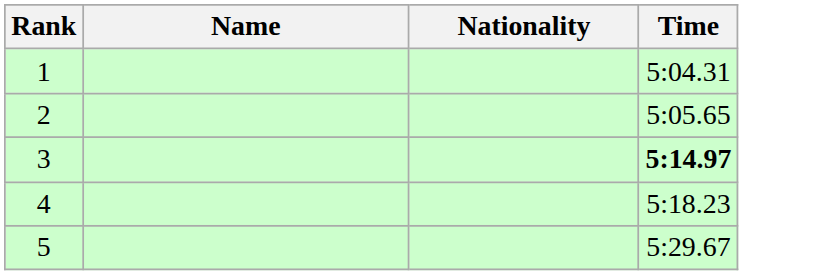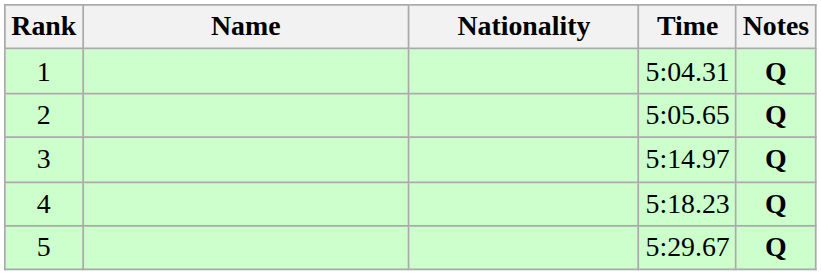+ column: Notes | Q | Q | Q | Q | Q
3 | Time: bold -> normal
